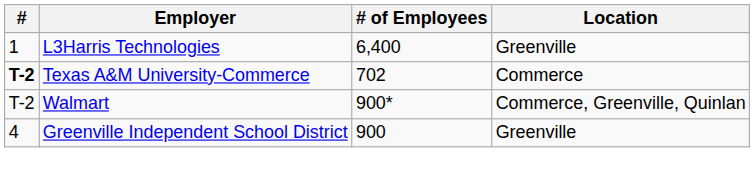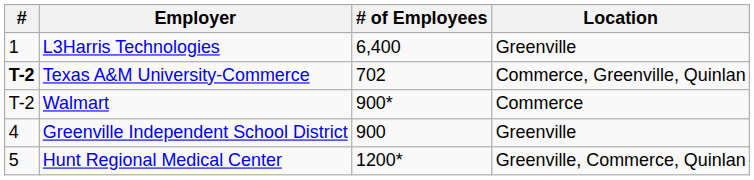Texas A&M University-Commerce | Location: Commerce -> Commerce, Greenville, Quinlan
Walmart | Location: Commerce, Greenville, Quinlan -> Commerce
+ row: 5 | Hunt Regional Medical Center | 1200* | Greenville, Commerce, Quinlan
